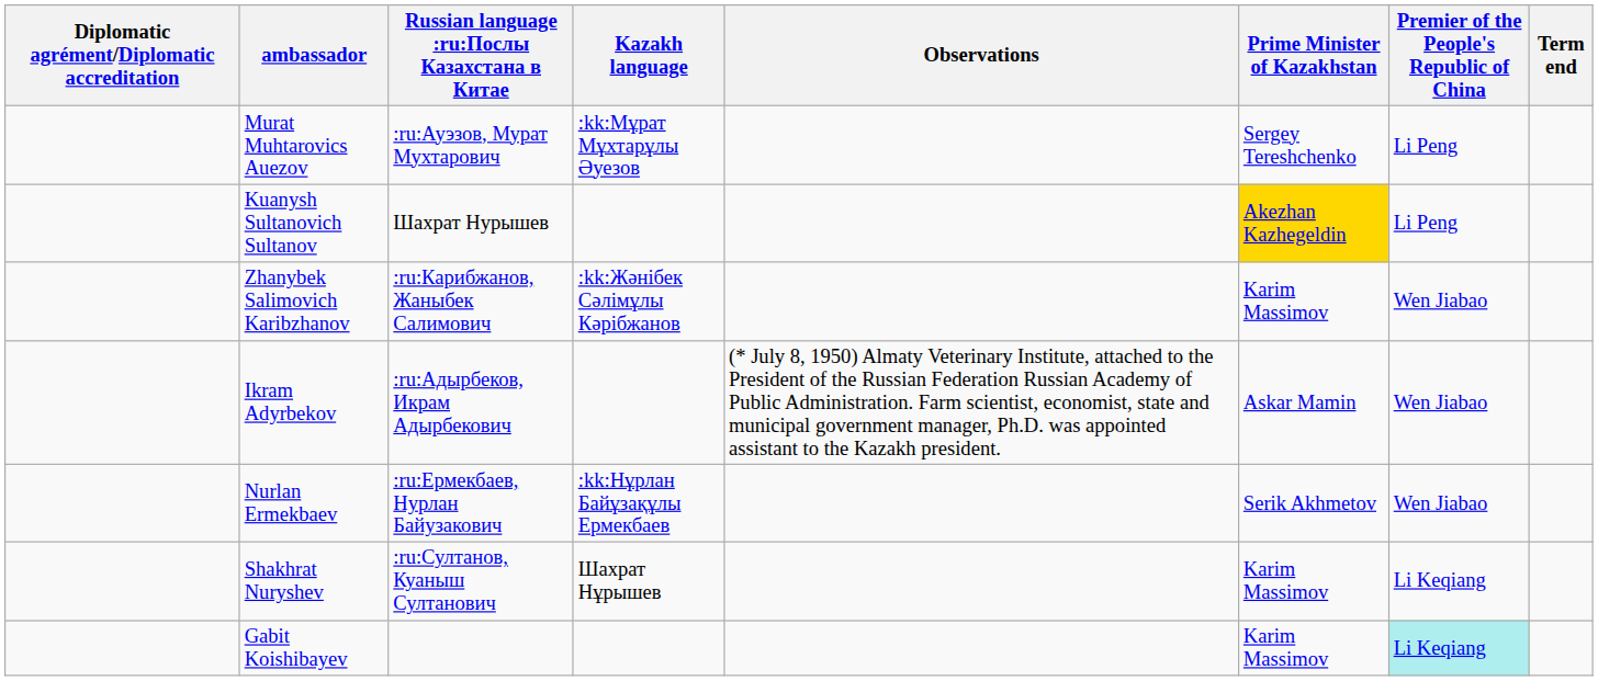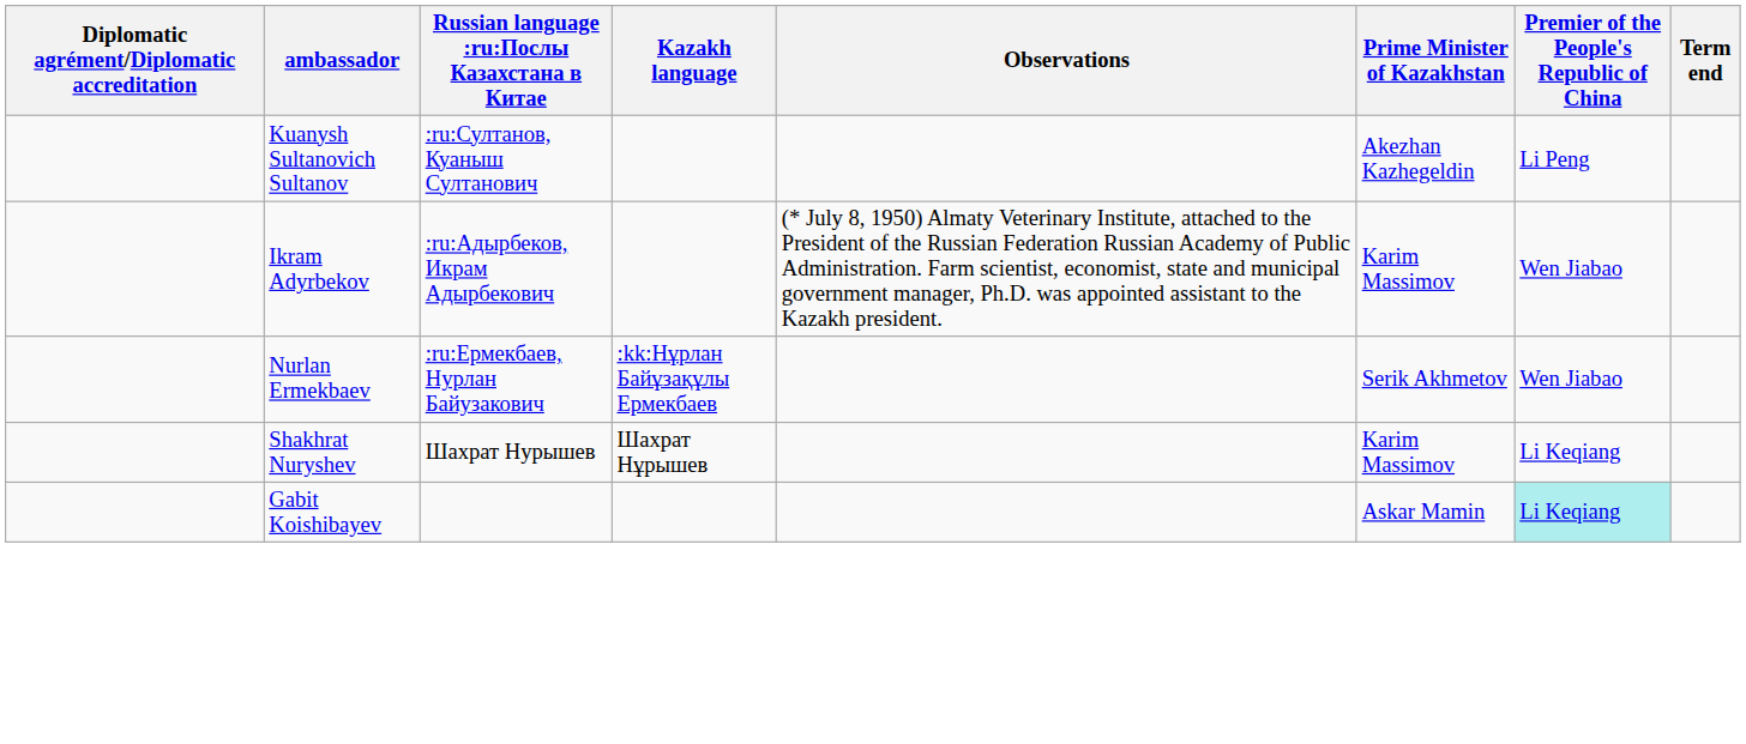- row: Murat Muhtarovics Auezov | :ru:Ауэзов, Мурат Мухтарович | :kk:Мұрат Мұхтарұлы Әуезов | Sergey Tereshchenko | Li Peng
Kuanysh Sultanovich Sultanov | Russian language :ru:Послы Казахстана в Китае: Шахрат Нурышев -> :ru:Султанов, Куаныш Султанович
Kuanysh Sultanovich Sultanov | Prime Minister of Kazakhstan: gold background -> no background
- row: Zhanybek Salimovich Karibzhanov | :ru:Карибжанов, Жаныбек Салимович | :kk:Жәнібек Сәлімұлы Кәрібжанов | Karim Massimov | Wen Jiabao
Ikram Adyrbekov | Prime Minister of Kazakhstan: Askar Mamin -> Karim Massimov
Shakhrat Nuryshev | Russian language :ru:Послы Казахстана в Китае: :ru:Султанов, Куаныш Султанович -> Шахрат Нурышев
Gabit Koishibayev | Prime Minister of Kazakhstan: Karim Massimov -> Askar Mamin
